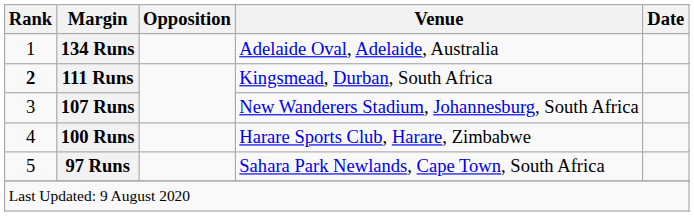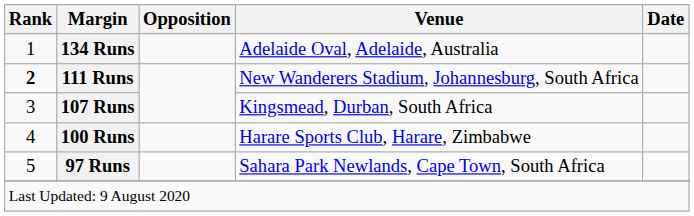111 Runs | Venue: Kingsmead, Durban, South Africa -> New Wanderers Stadium, Johannesburg, South Africa
107 Runs | Venue: New Wanderers Stadium, Johannesburg, South Africa -> Kingsmead, Durban, South Africa
